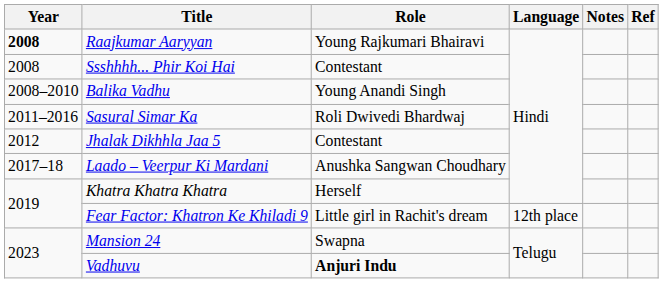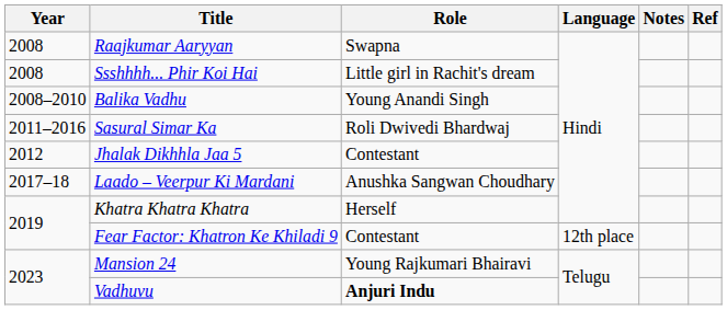Raajkumar Aaryyan | Year: bold -> normal
Raajkumar Aaryyan | Role: Young Rajkumari Bhairavi -> Swapna
Ssshhhh... Phir Koi Hai | Role: Contestant -> Little girl in Rachit's dream
Fear Factor: Khatron Ke Khiladi 9 | Role: Little girl in Rachit's dream -> Contestant
Mansion 24 | Role: Swapna -> Young Rajkumari Bhairavi
